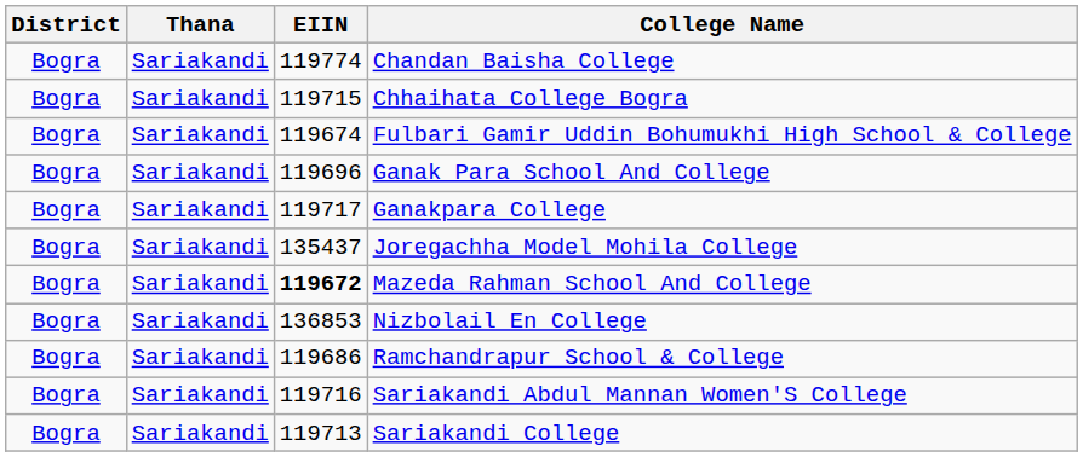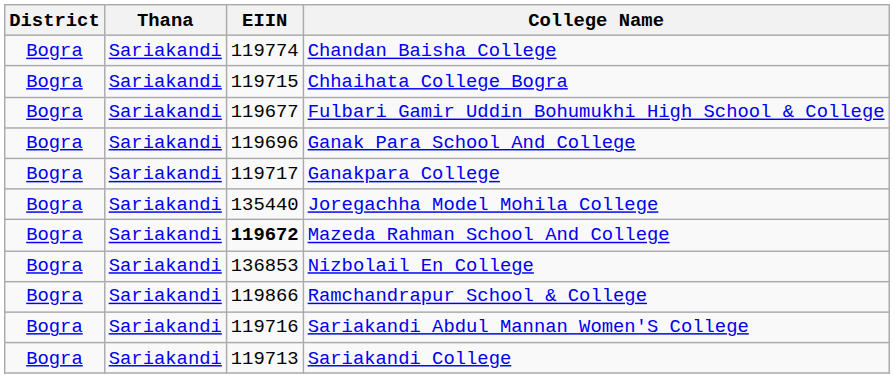Fulbari Gamir Uddin Bohumukhi High School & College | EIIN: 119674 -> 119677
Joregachha Model Mohila College | EIIN: 135437 -> 135440
Ramchandrapur School & College | EIIN: 119686 -> 119866
